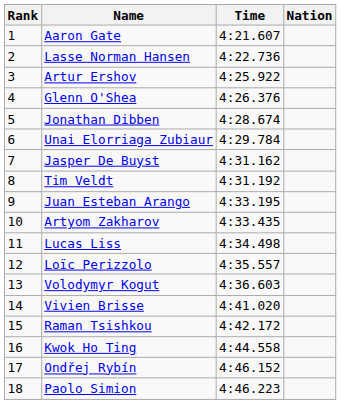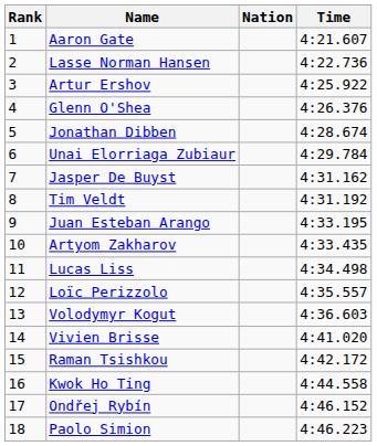columns swapped: Nation <-> Time
